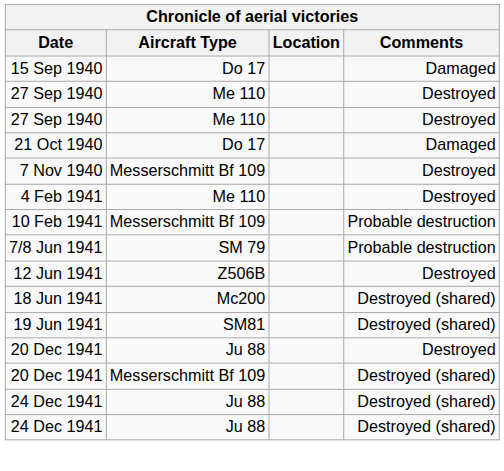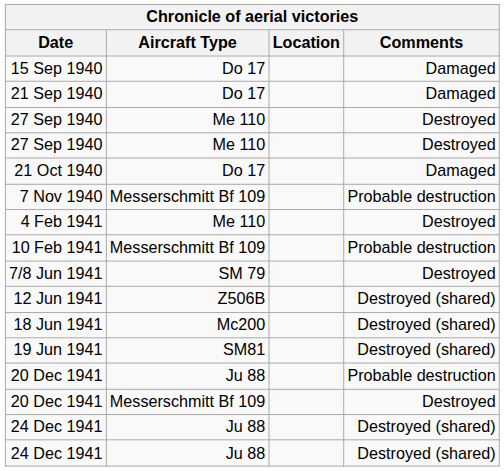+ row: 21 Sep 1940 | Do 17 | Damaged
7 Nov 1940 | Comments: Destroyed -> Probable destruction
7/8 Jun 1941 | Comments: Probable destruction -> Destroyed
12 Jun 1941 | Comments: Destroyed -> Destroyed (shared)
20 Dec 1941 / Ju 88 | Comments: Destroyed -> Probable destruction
20 Dec 1941 / Messerschmitt Bf 109 | Comments: Destroyed (shared) -> Destroyed
